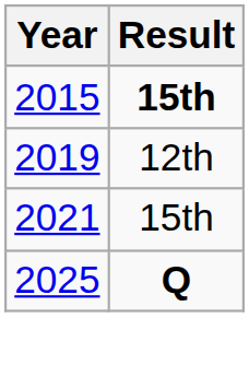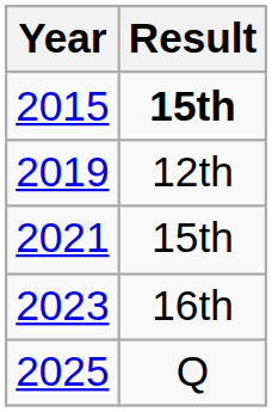+ row: 2023 | 16th
2025 | Result: bold -> normal
